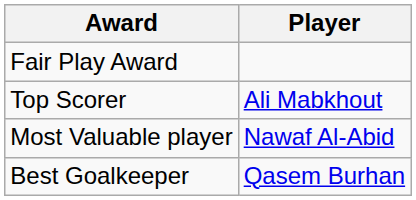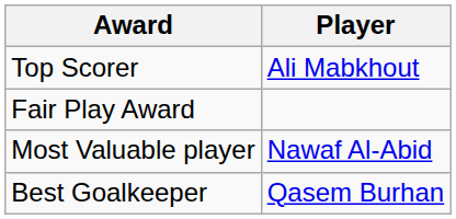rows swapped: Fair Play Award <-> Top Scorer
